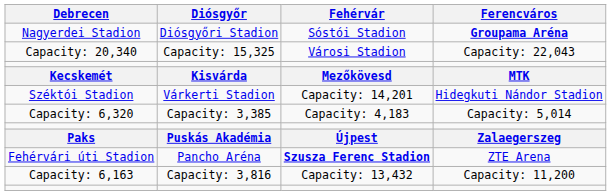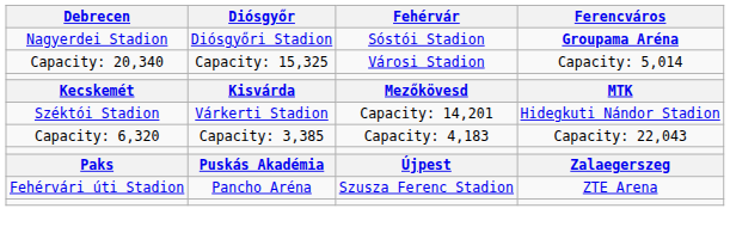Capacity: 20,340 | Ferencváros: Capacity: 22,043 -> Capacity: 5,014
Capacity: 6,320 | Ferencváros: Capacity: 5,014 -> Capacity: 22,043
Fehérvári úti Stadion | Fehérvár: bold -> normal
- row: Capacity: 6,163 | Capacity: 3,816 | Capacity: 13,432 | Capacity: 11,200
